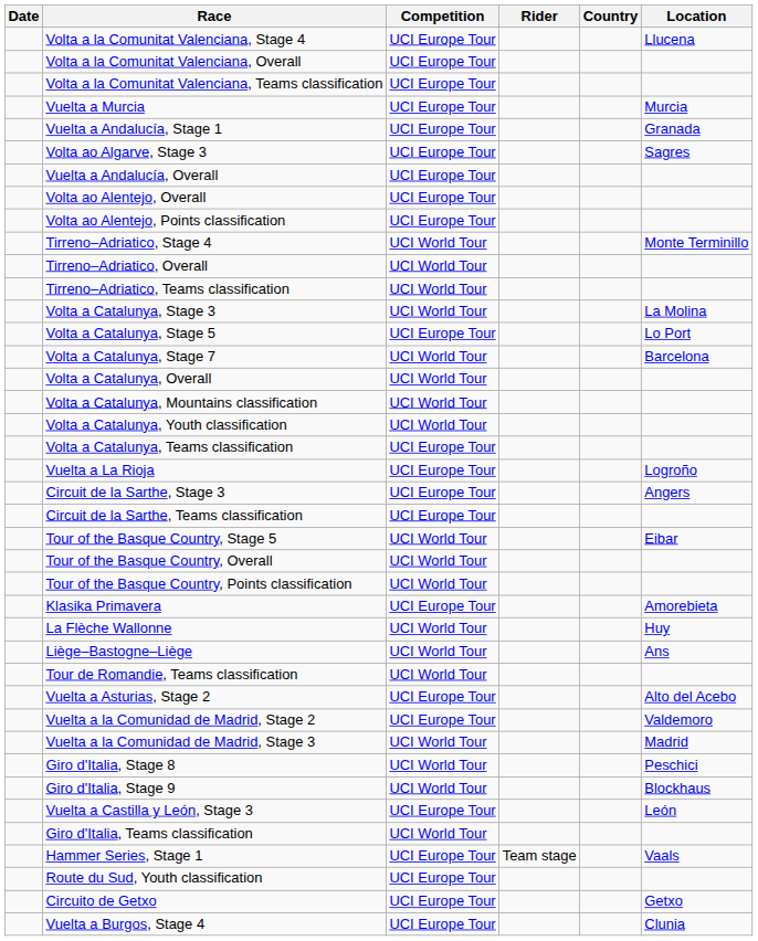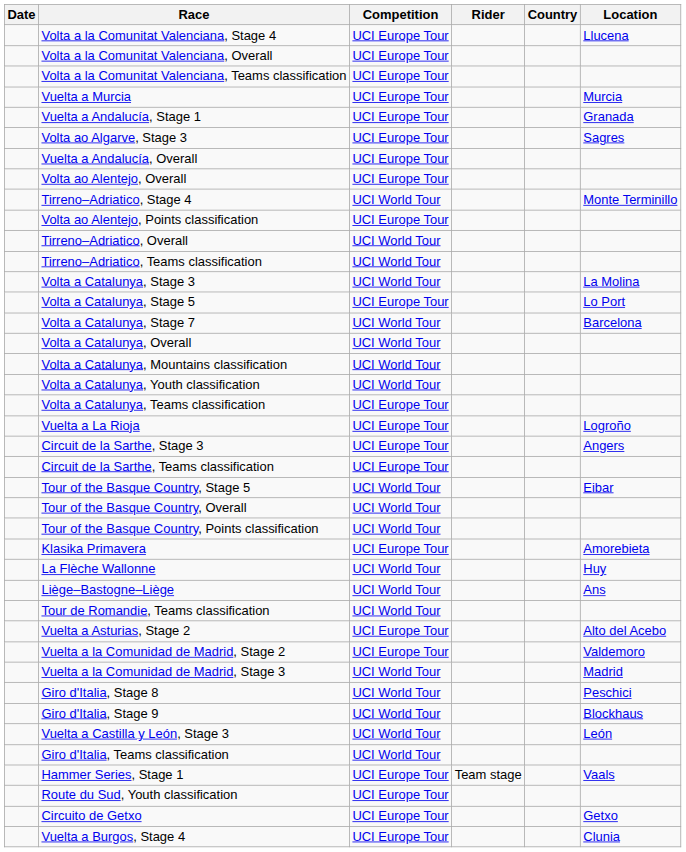rows swapped: Volta ao Alentejo, Points classification <-> Tirreno–Adriatico, Stage 4
Vuelta a Castilla y León, Stage 3 | Competition: UCI Europe Tour -> UCI World Tour
